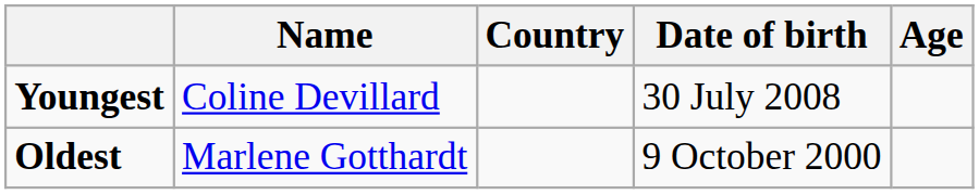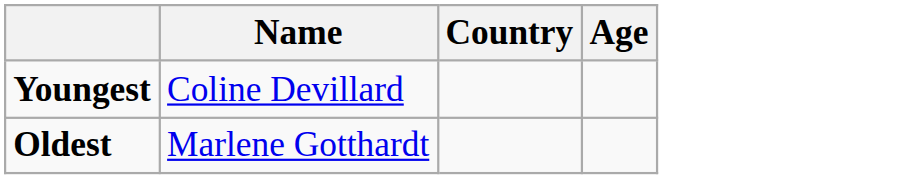- column: Date of birth | 30 July 2008 | 9 October 2000
